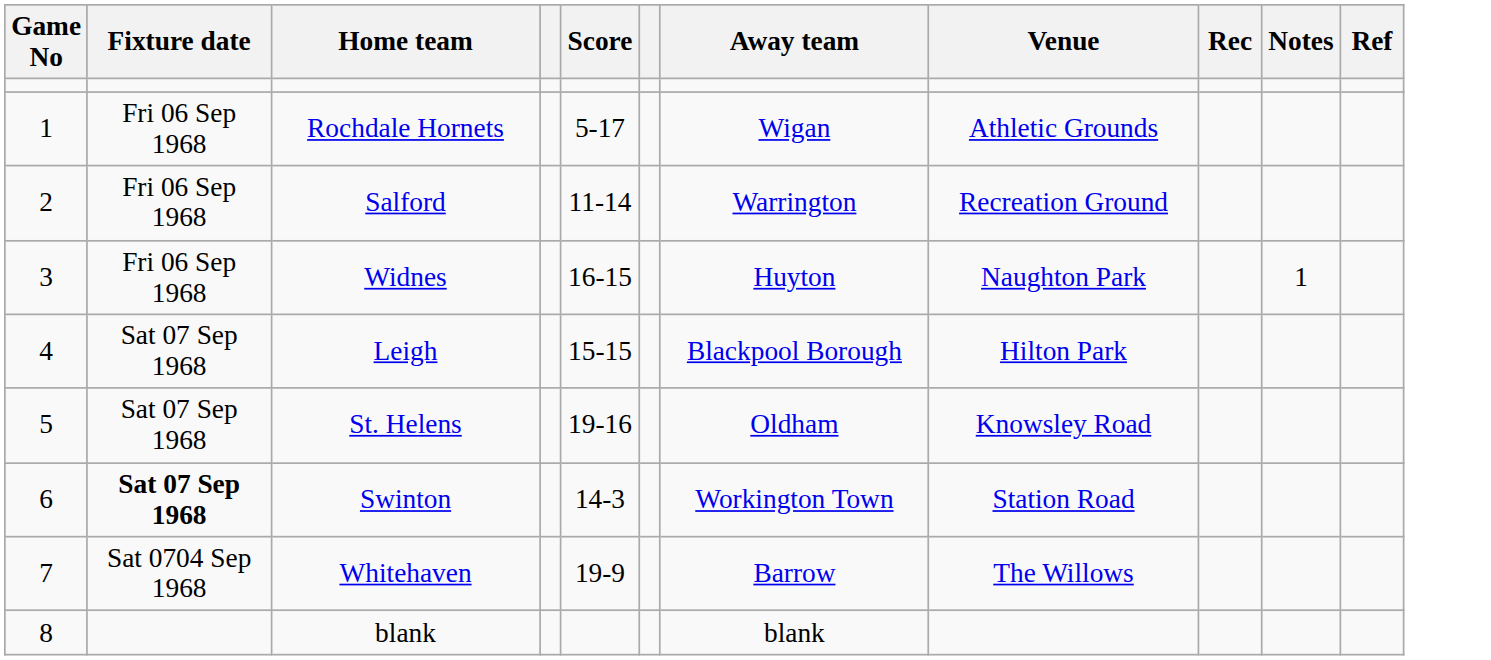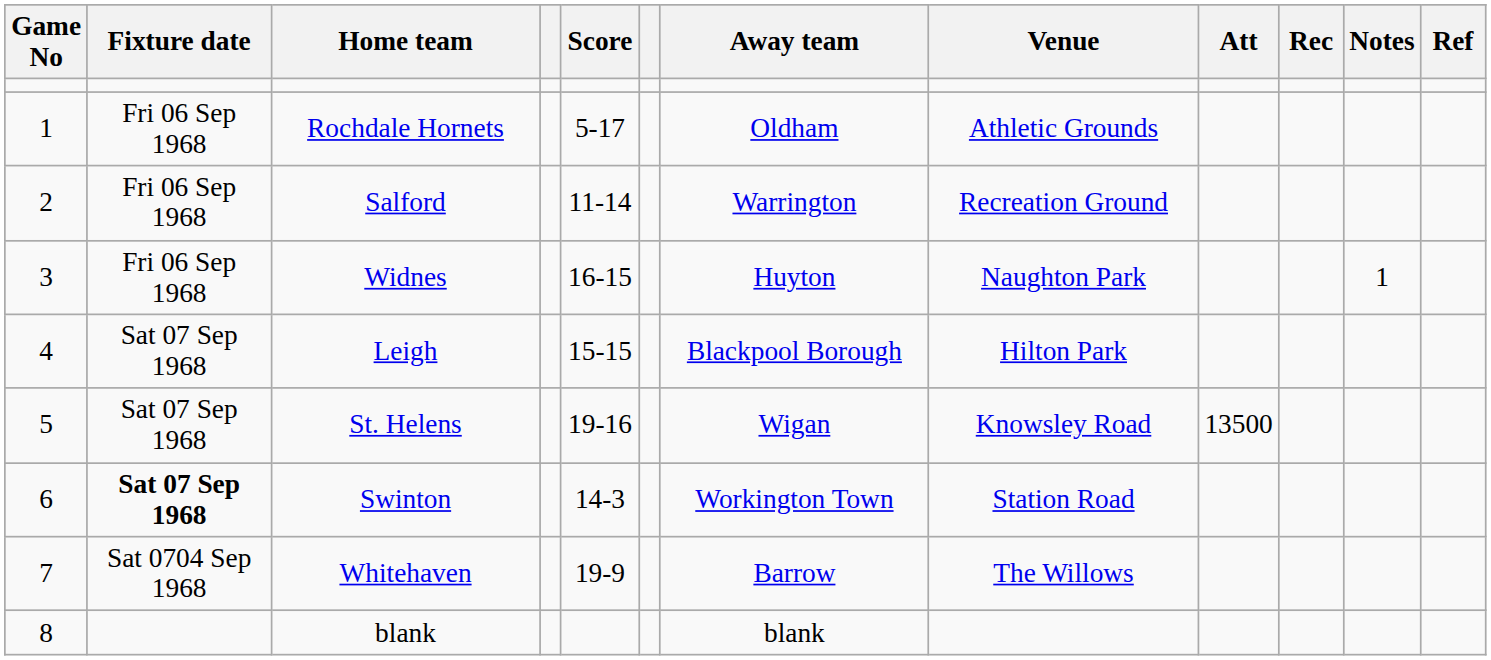+ column: Att | 13500
Rochdale Hornets | Away team: Wigan -> Oldham
St. Helens | Away team: Oldham -> Wigan
